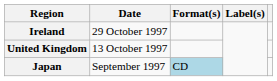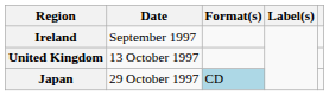Ireland | Date: 29 October 1997 -> September 1997
Japan | Date: September 1997 -> 29 October 1997
